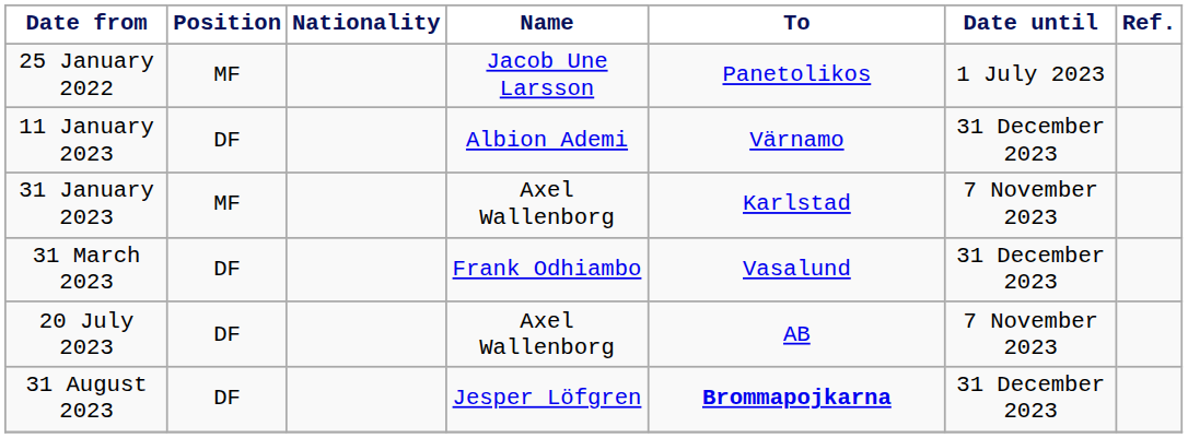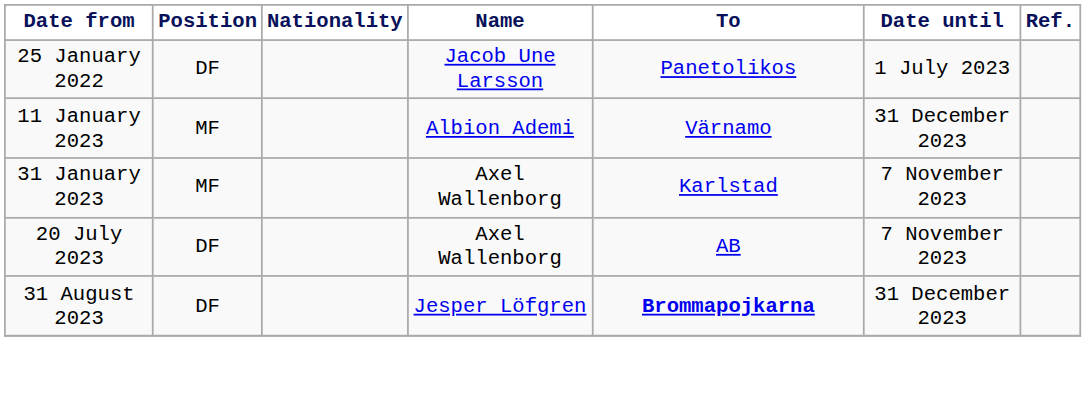25 January 2022 | Position: MF -> DF
11 January 2023 | Position: DF -> MF
- row: 31 March 2023 | DF | Frank Odhiambo | Vasalund | 31 December 2023
